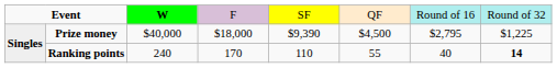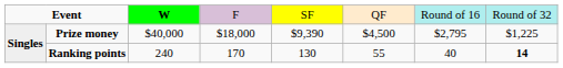Ranking points | column 5: 110 -> 130
